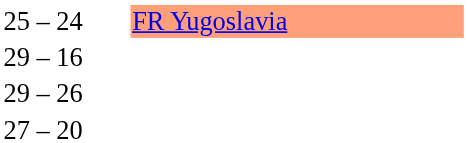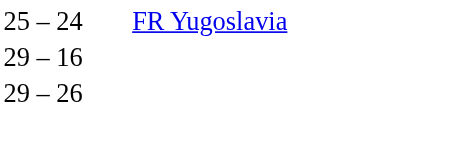25 – 24 | column 3: lightsalmon background -> no background
- row: 27 – 20
